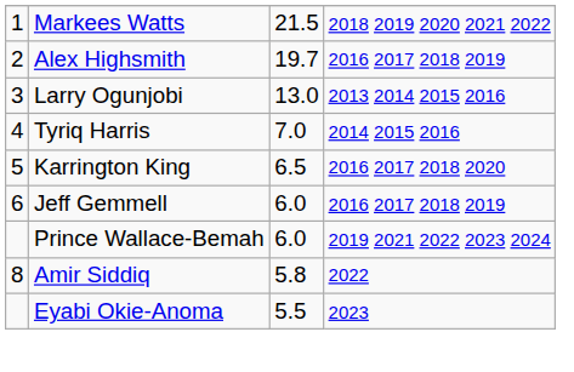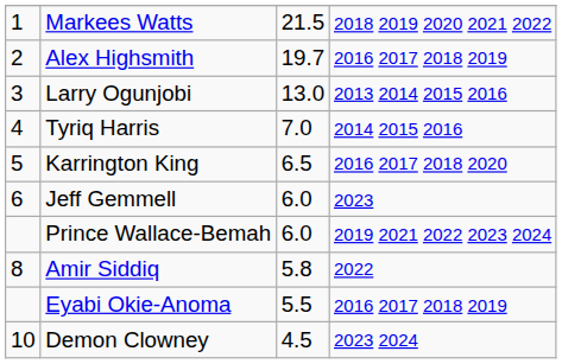Jeff Gemmell | column 4: 2016 2017 2018 2019 -> 2023
Eyabi Okie-Anoma | column 4: 2023 -> 2016 2017 2018 2019
+ row: 10 | Demon Clowney | 4.5 | 2023 2024
